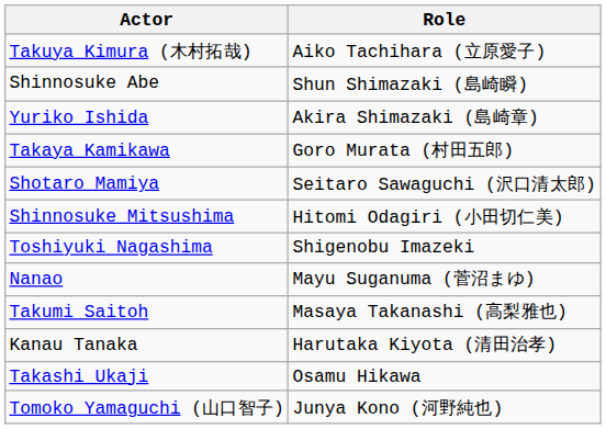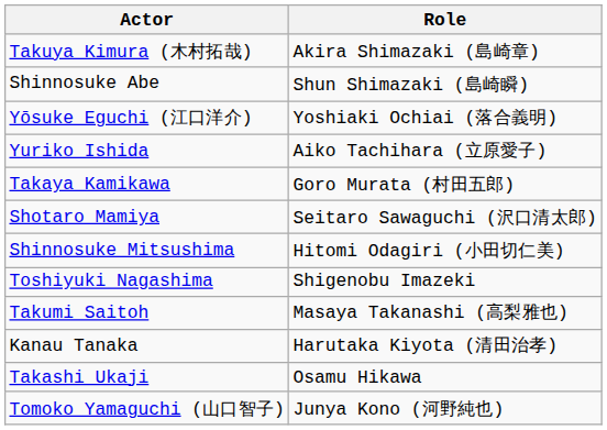Takuya Kimura (木村拓哉) | Role: Aiko Tachihara (立原愛子) -> Akira Shimazaki (島崎章)
+ row: Yōsuke Eguchi (江口洋介) | Yoshiaki Ochiai (落合義明)
Yuriko Ishida | Role: Akira Shimazaki (島崎章) -> Aiko Tachihara (立原愛子)
- row: Nanao | Mayu Suganuma (菅沼まゆ)
